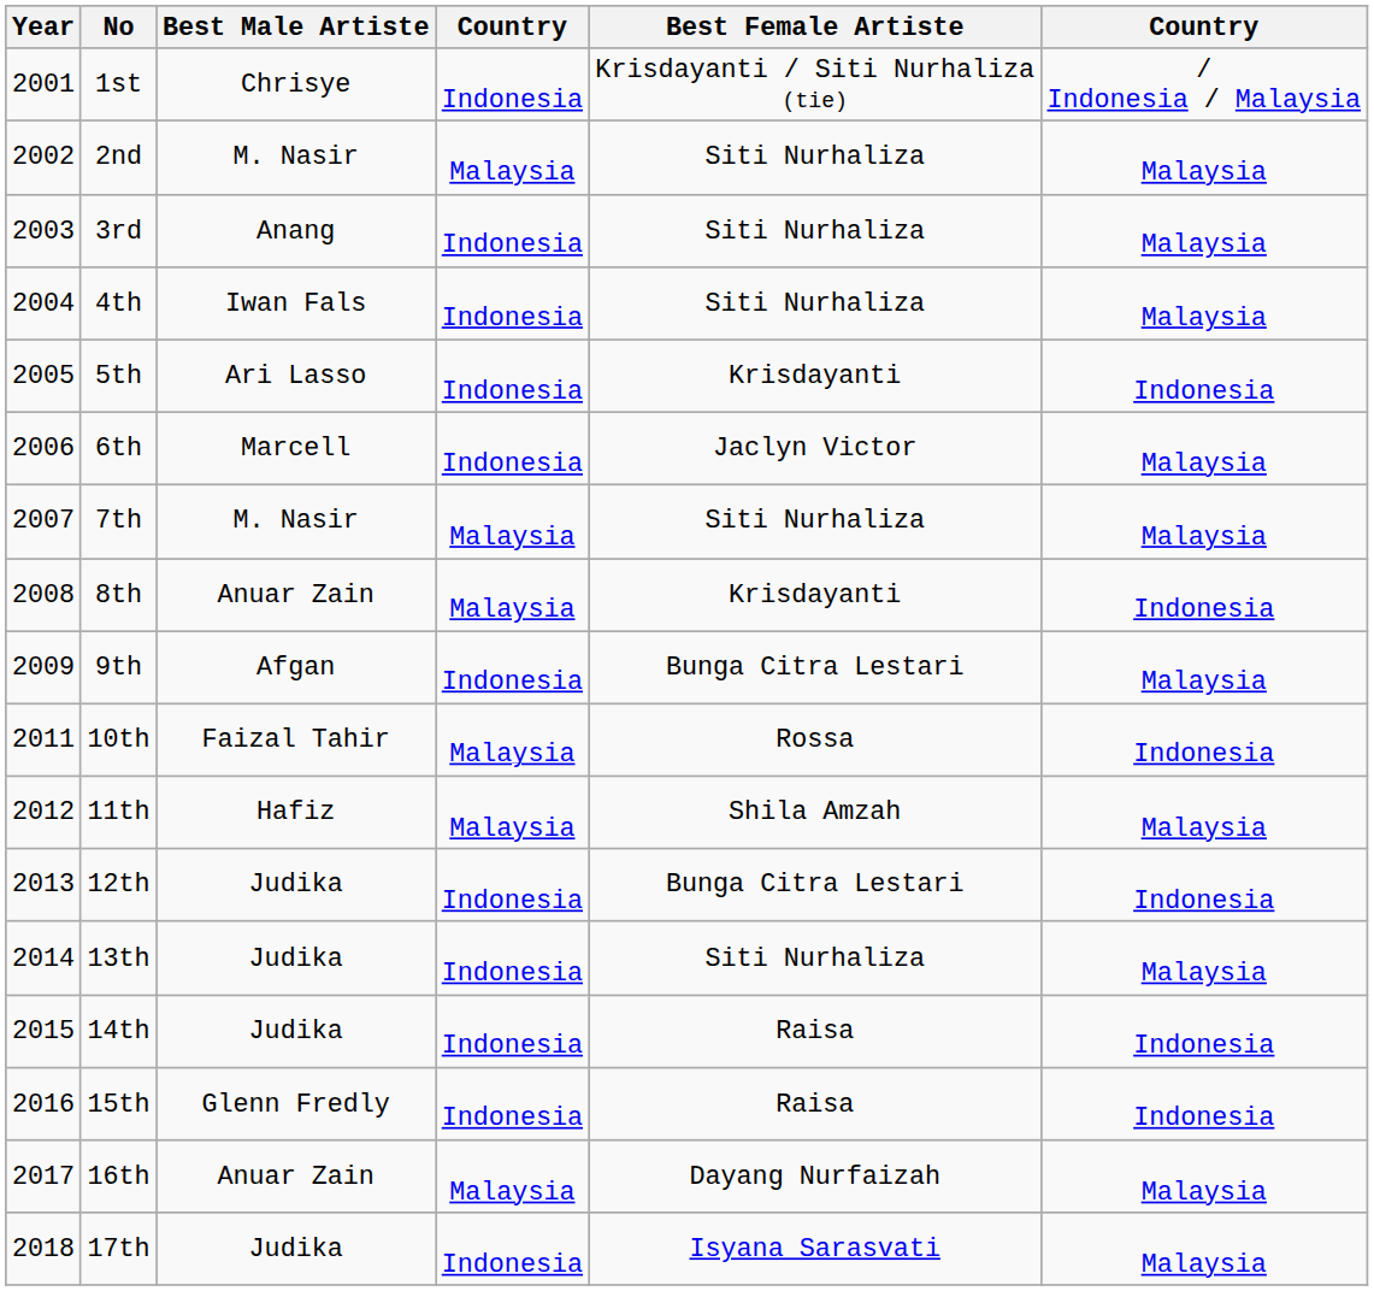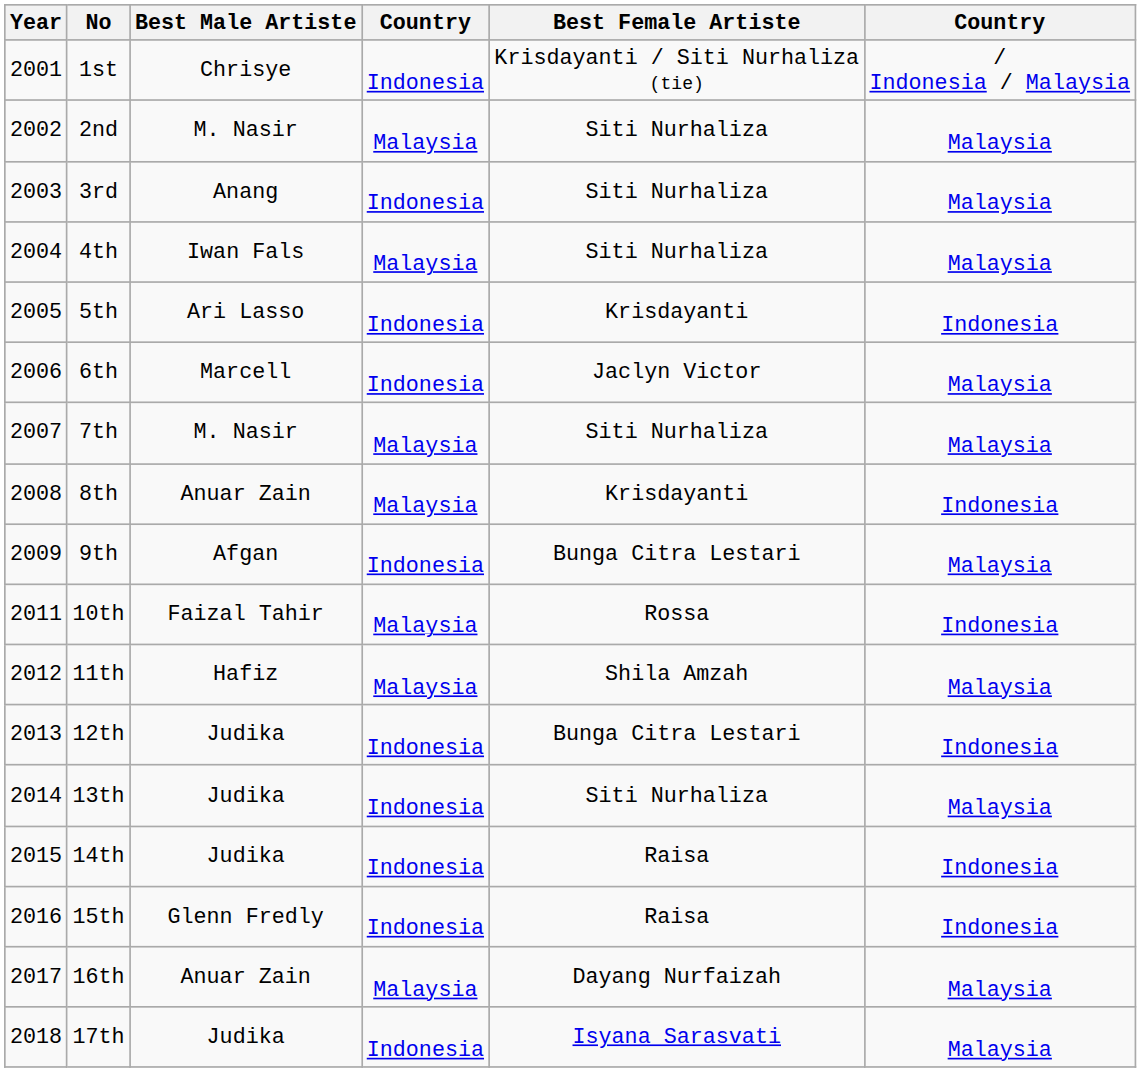4th | column 4: Indonesia -> Malaysia
